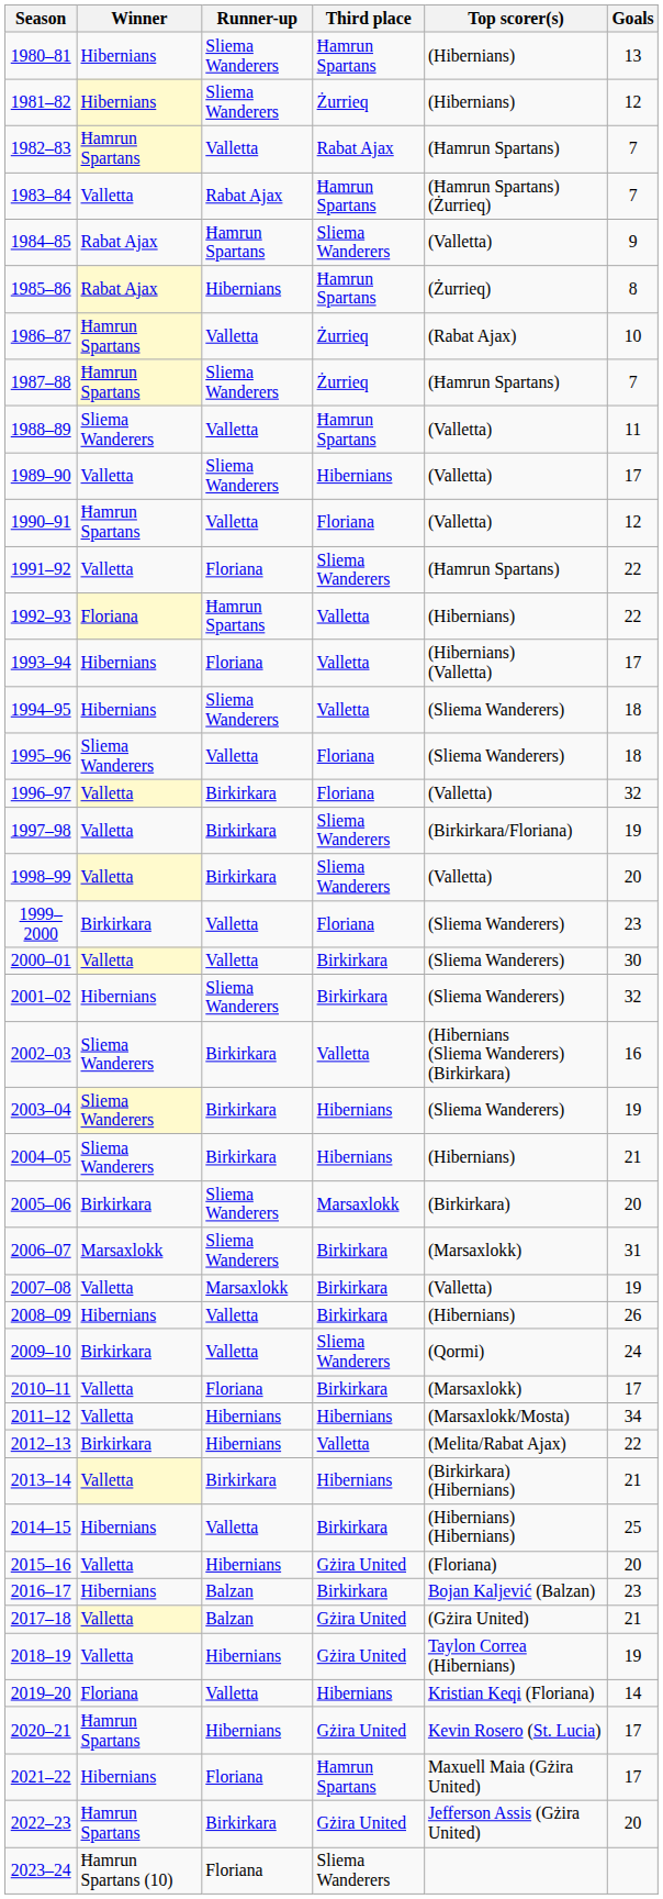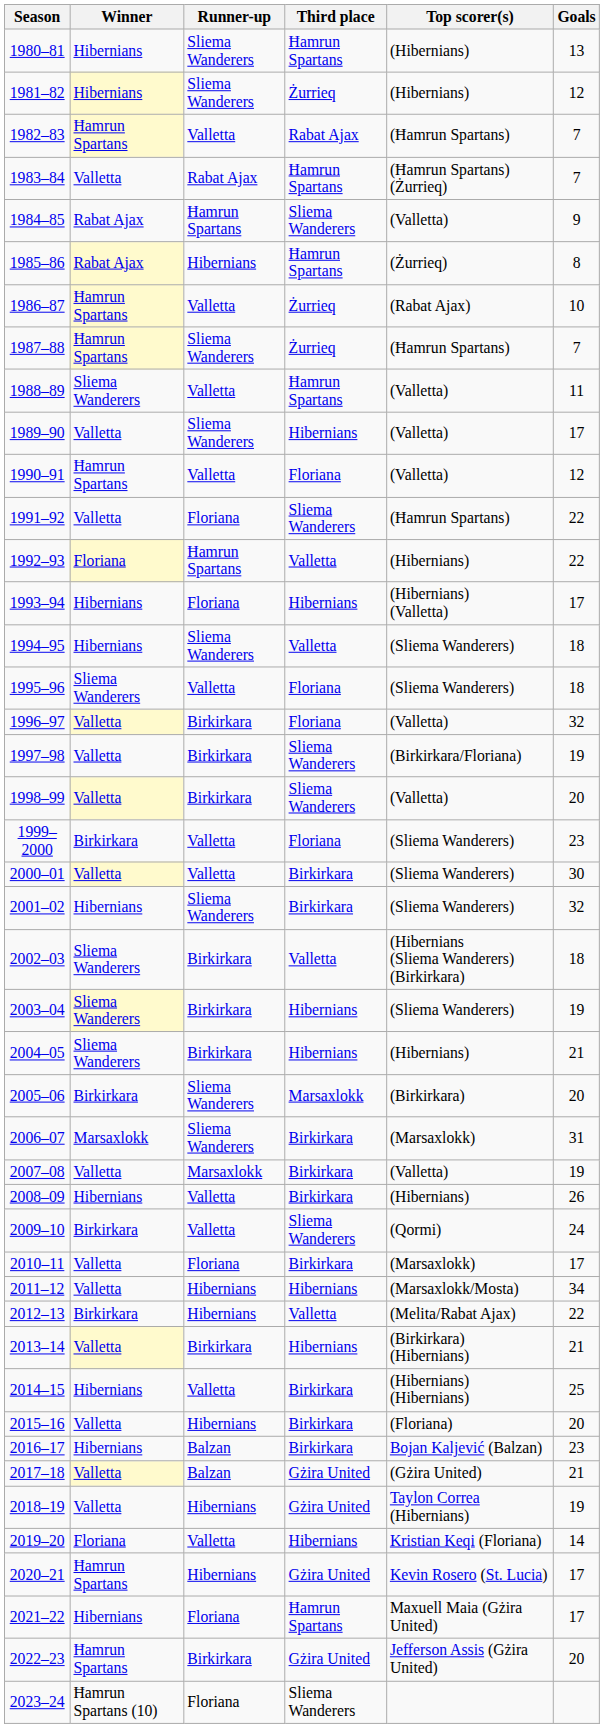1993–94 | Third place: Valletta -> Hibernians
2002–03 | Goals: 16 -> 18
2015–16 | Third place: Gżira United -> Birkirkara
